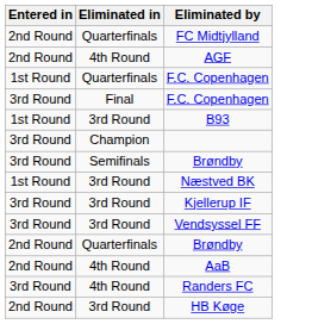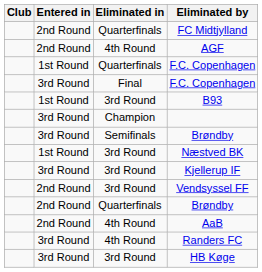+ column: Club
Vendsyssel FF | Entered in: 3rd Round -> 2nd Round
HB Køge | Entered in: 2nd Round -> 3rd Round
